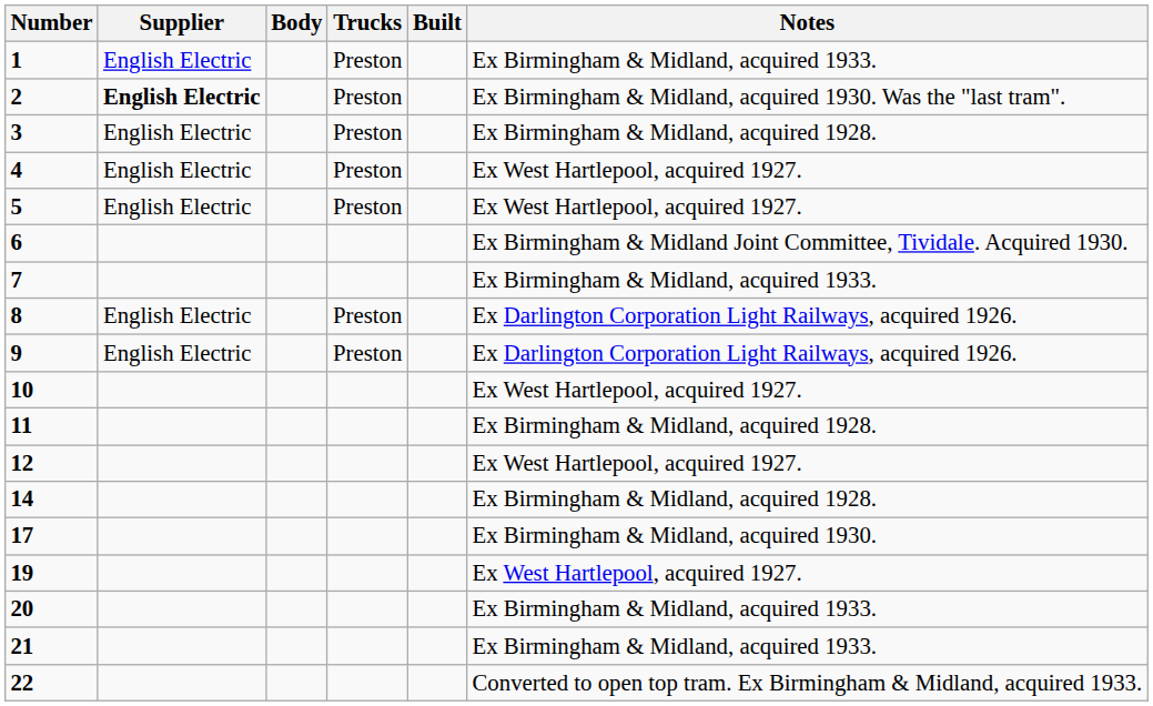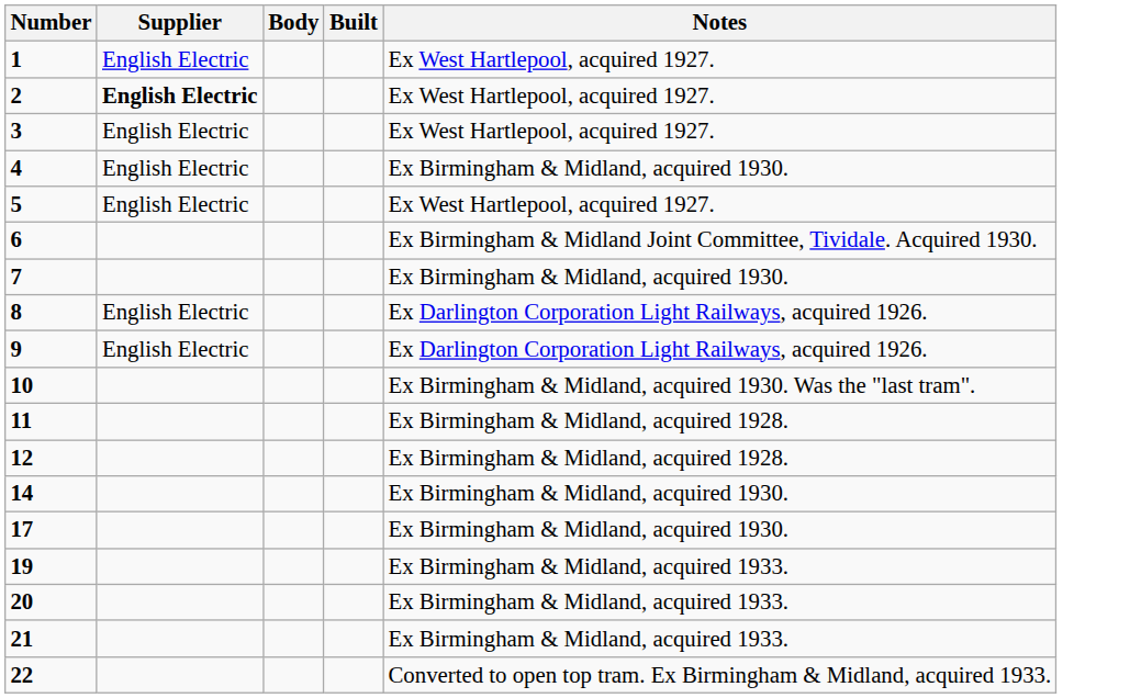- column: Trucks | Preston | Preston | Preston | Preston | Preston | Preston | Preston
1 | Notes: Ex Birmingham & Midland, acquired 1933. -> Ex West Hartlepool, acquired 1927.
2 | Notes: Ex Birmingham & Midland, acquired 1930. Was the "last tram". -> Ex West Hartlepool, acquired 1927.
3 | Notes: Ex Birmingham & Midland, acquired 1928. -> Ex West Hartlepool, acquired 1927.
4 | Notes: Ex West Hartlepool, acquired 1927. -> Ex Birmingham & Midland, acquired 1930.
7 | Notes: Ex Birmingham & Midland, acquired 1933. -> Ex Birmingham & Midland, acquired 1930.
10 | Notes: Ex West Hartlepool, acquired 1927. -> Ex Birmingham & Midland, acquired 1930. Was the "last tram".
12 | Notes: Ex West Hartlepool, acquired 1927. -> Ex Birmingham & Midland, acquired 1928.
14 | Notes: Ex Birmingham & Midland, acquired 1928. -> Ex Birmingham & Midland, acquired 1930.
19 | Notes: Ex West Hartlepool, acquired 1927. -> Ex Birmingham & Midland, acquired 1933.
